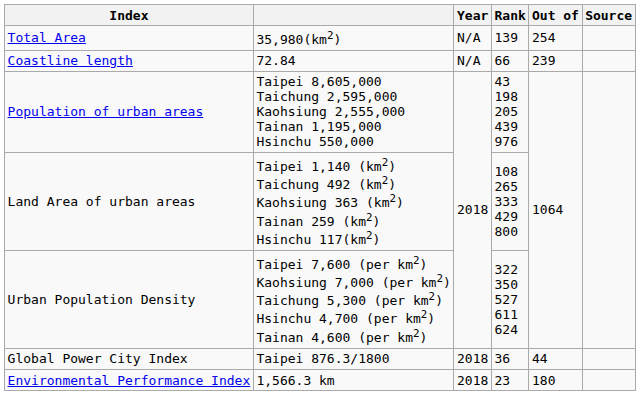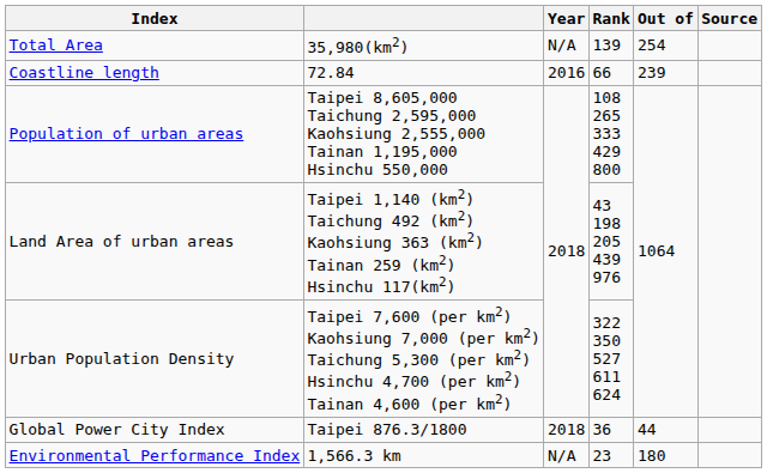Coastline length | Year: N/A -> 2016
Population of urban areas | Rank: 43 198 205 439 976 -> 108 265 333 429 800
Land Area of urban areas | Rank: 108 265 333 429 800 -> 43 198 205 439 976
Environmental Performance Index | Year: 2018 -> N/A
